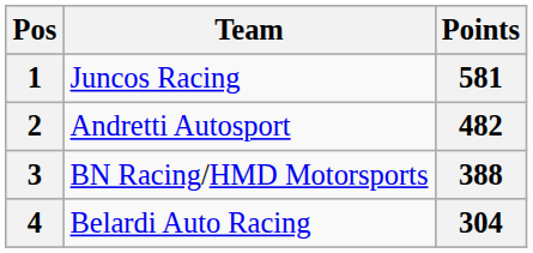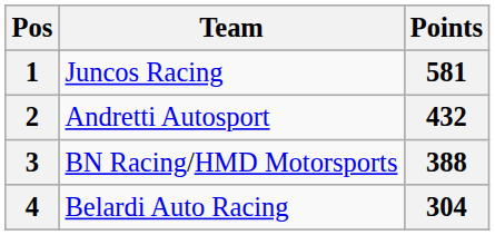2 | Points: 482 -> 432
